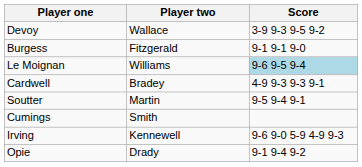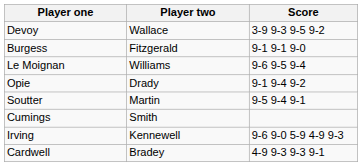Le Moignan | Score: lightblue background -> no background
rows swapped: Cardwell <-> Opie
